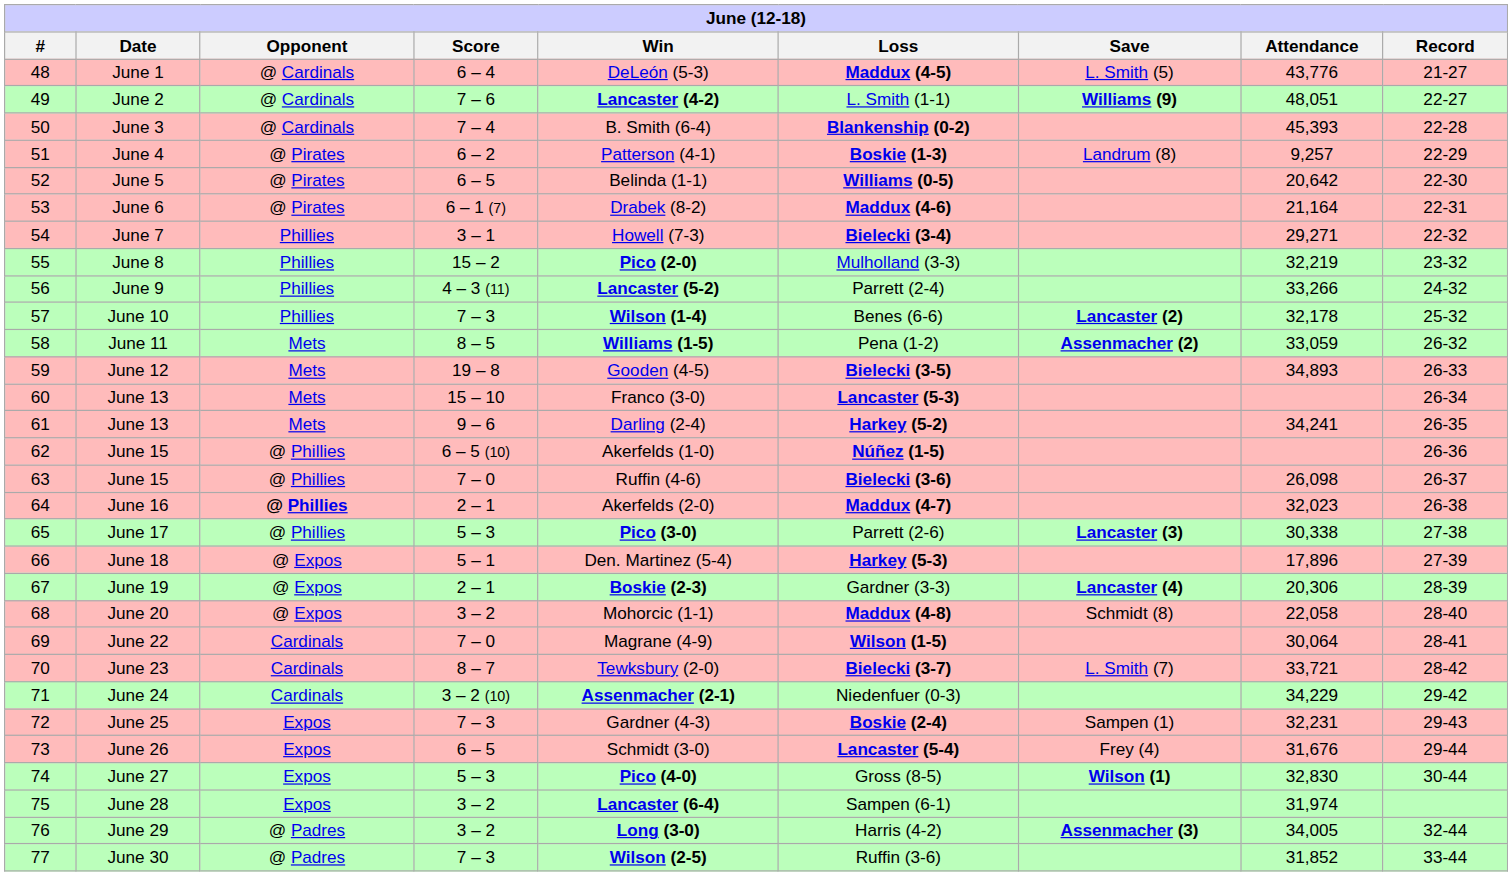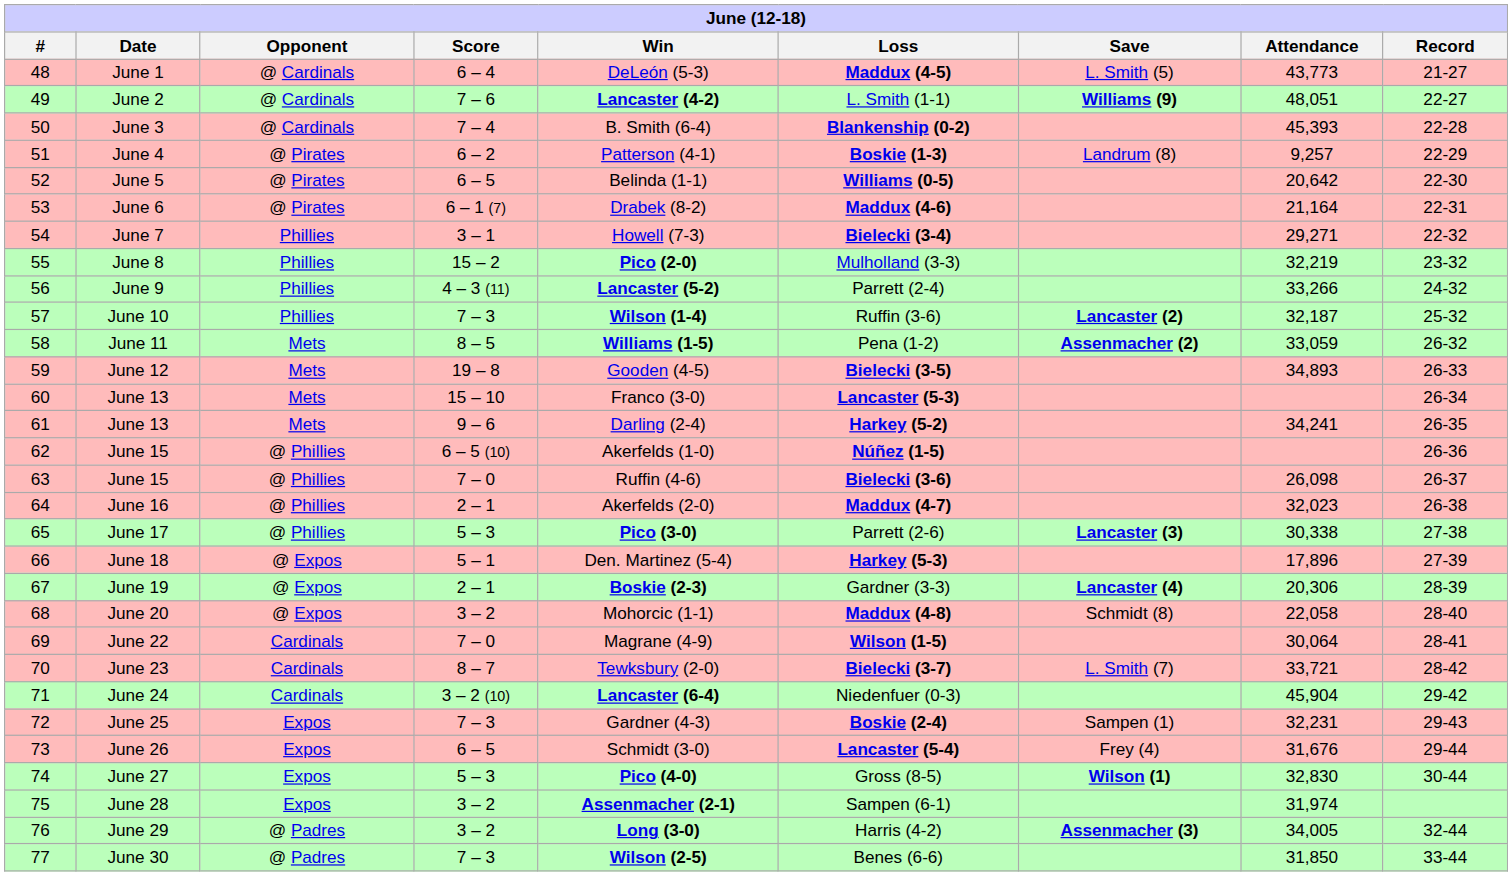June 1 | Attendance: 43,776 -> 43,773
June 10 | Loss: Benes (6-6) -> Ruffin (3-6)
June 10 | Attendance: 32,178 -> 32,187
June 16 | Opponent: bold -> normal
June 24 | Win: Assenmacher (2-1) -> Lancaster (6-4)
June 24 | Attendance: 34,229 -> 45,904
June 28 | Win: Lancaster (6-4) -> Assenmacher (2-1)
June 30 | Loss: Ruffin (3-6) -> Benes (6-6)
June 30 | Attendance: 31,852 -> 31,850
